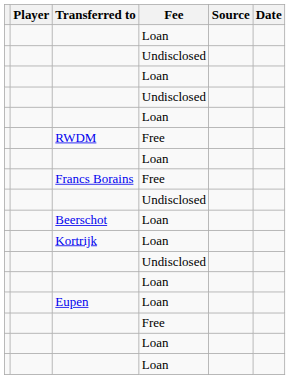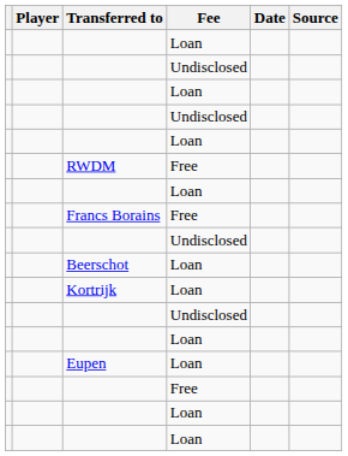columns swapped: Date <-> Source
